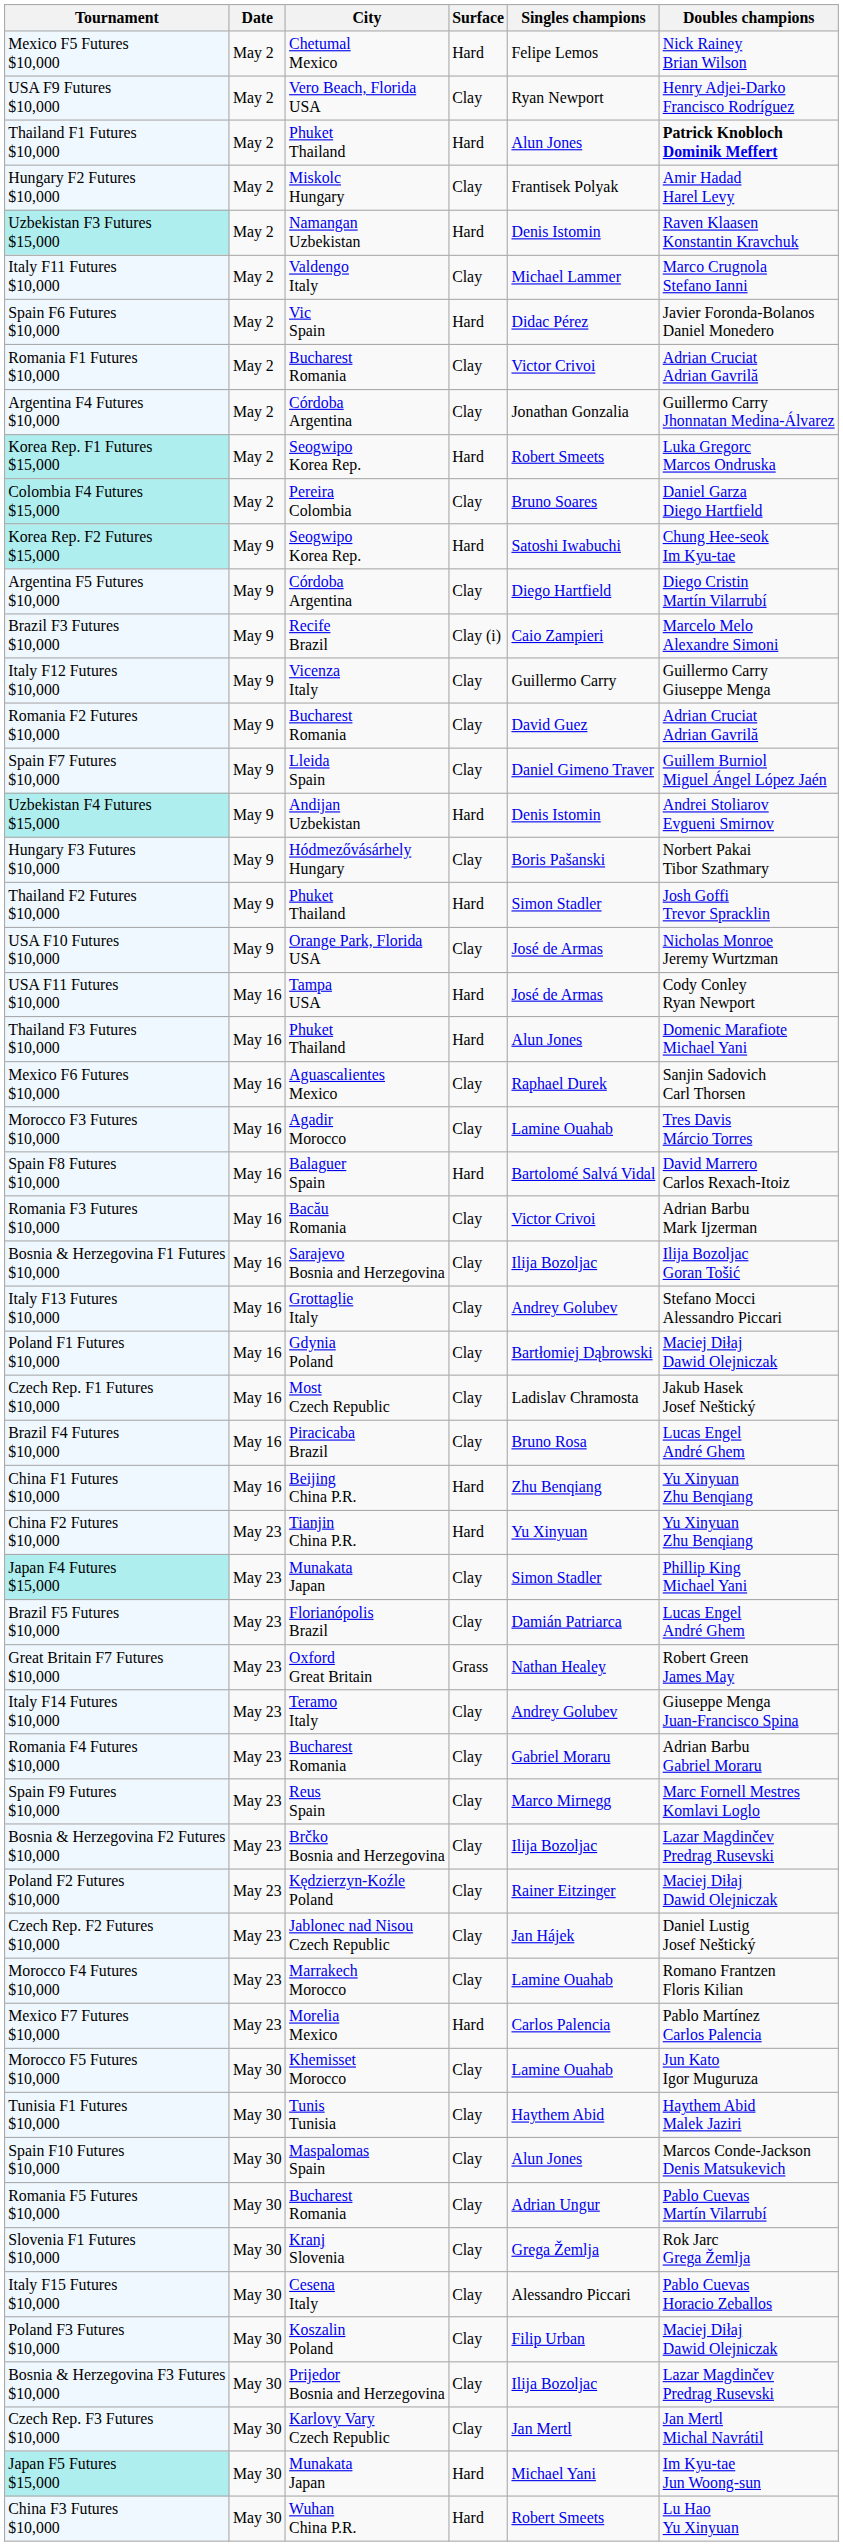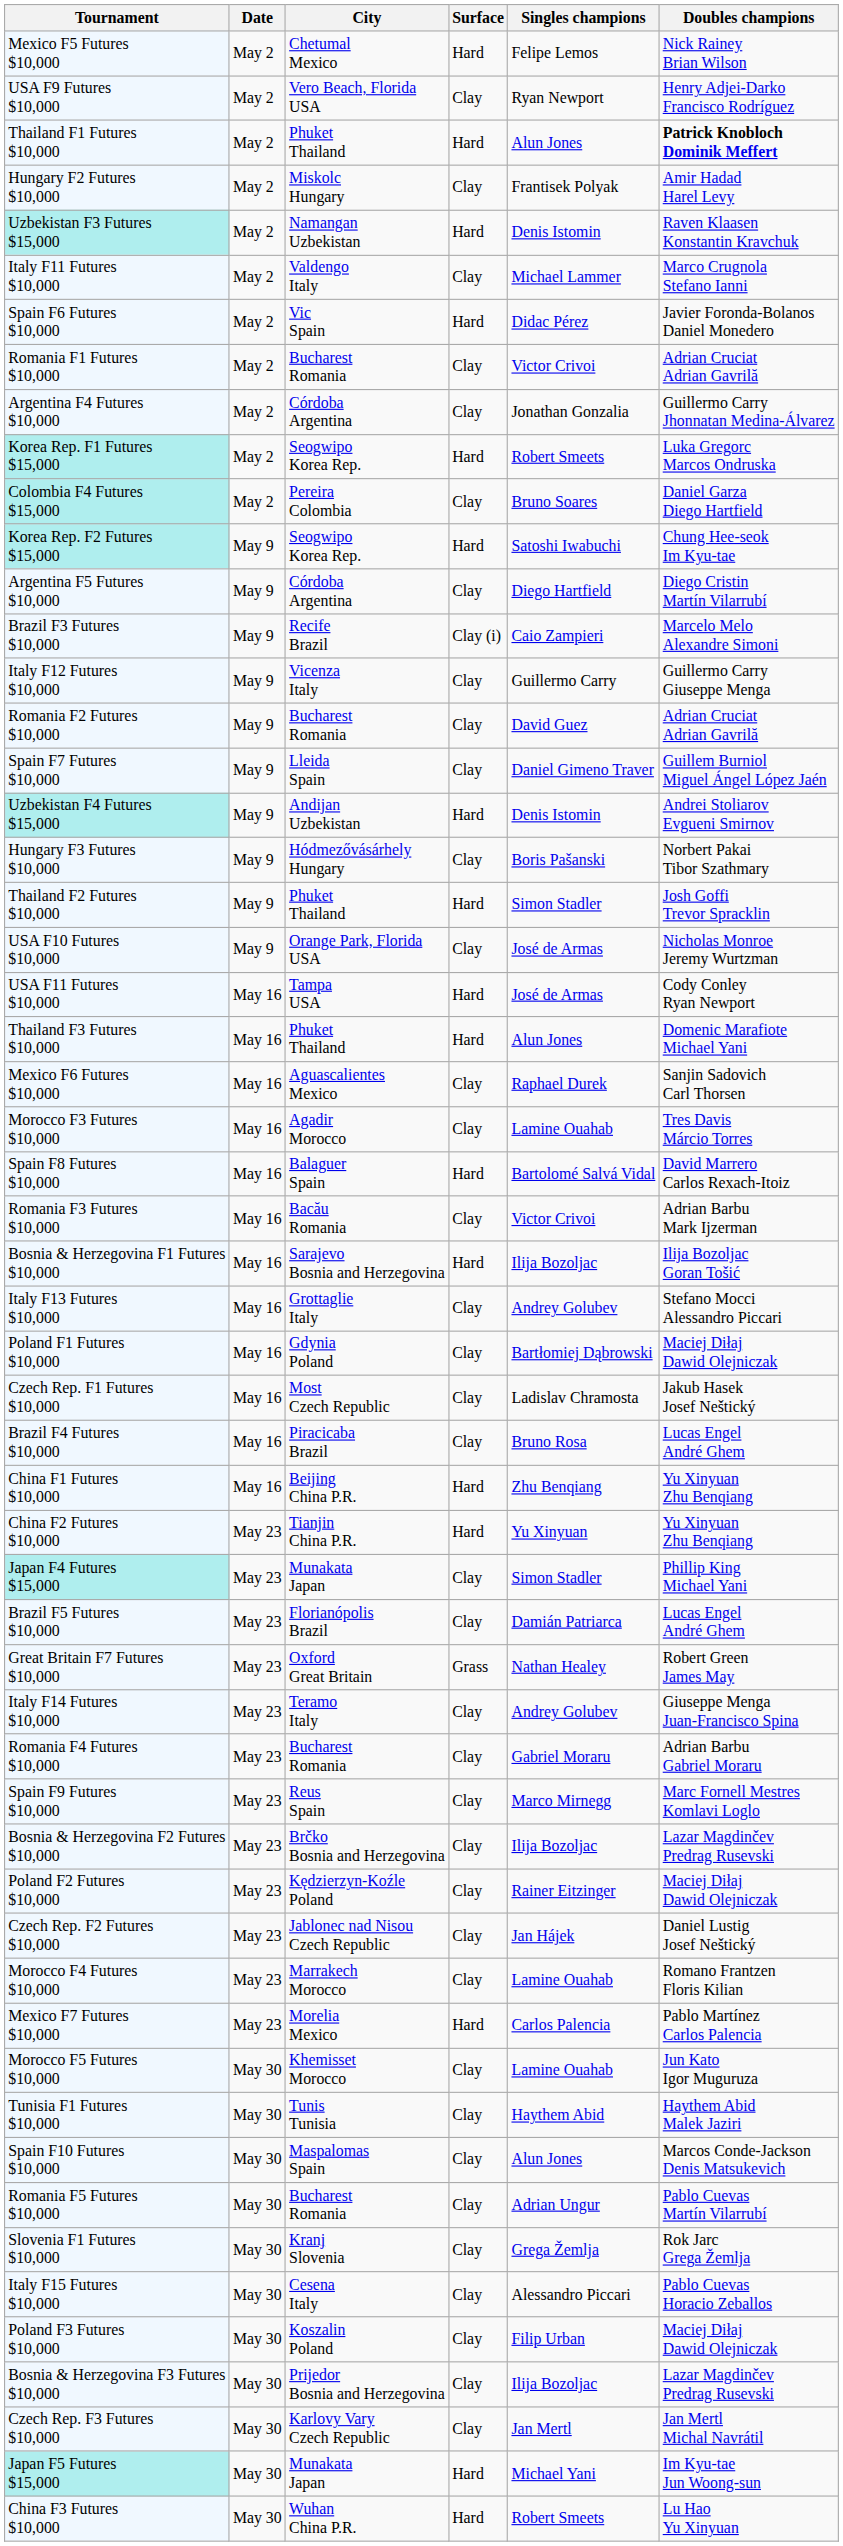Bosnia & Herzegovina F1 Futures $10,000 | Surface: Clay -> Hard
